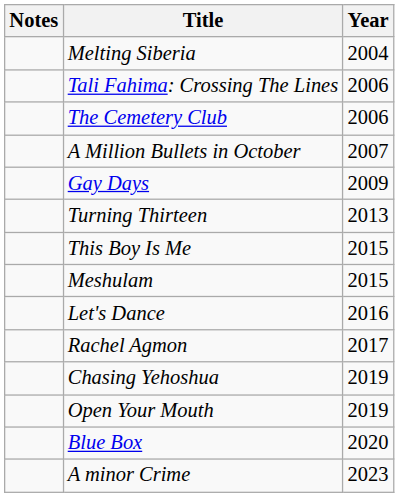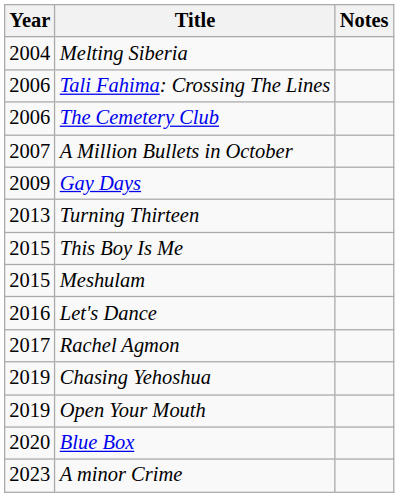columns swapped: Year <-> Notes
